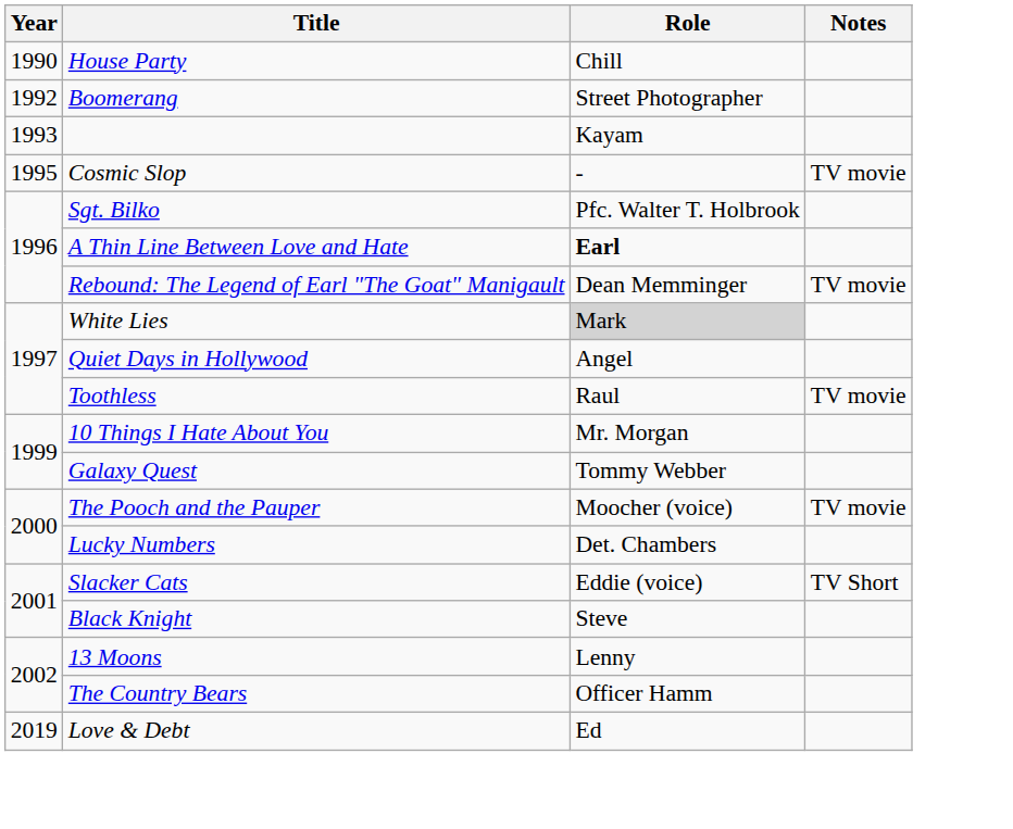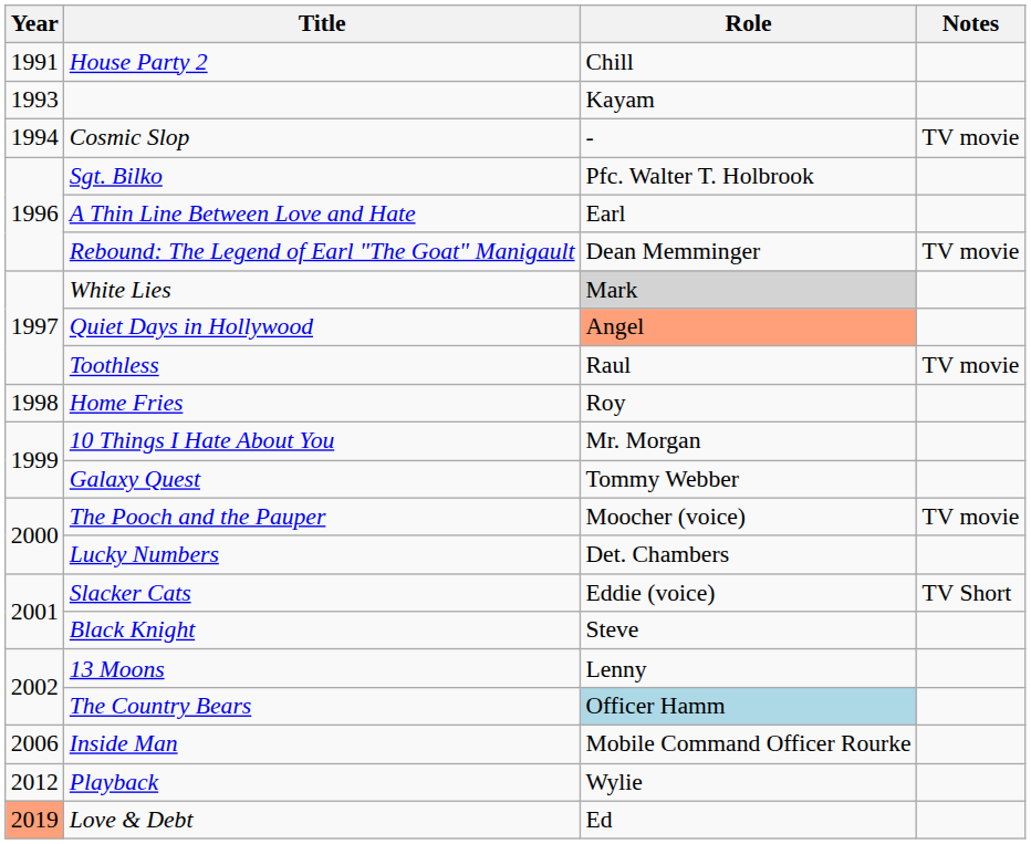- row: 1990 | House Party | Chill
+ row: 1991 | House Party 2 | Chill
- row: 1992 | Boomerang | Street Photographer
Cosmic Slop | Year: 1995 -> 1994
A Thin Line Between Love and Hate | Role: bold -> normal
Quiet Days in Hollywood | Role: no background -> lightsalmon background
+ row: 1998 | Home Fries | Roy
The Country Bears | Role: no background -> lightblue background
+ row: 2006 | Inside Man | Mobile Command Officer Rourke
+ row: 2012 | Playback | Wylie
Love & Debt | Year: no background -> lightsalmon background
